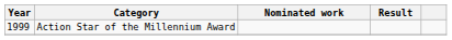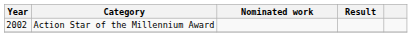Action Star of the Millennium Award | Year: 1999 -> 2002
